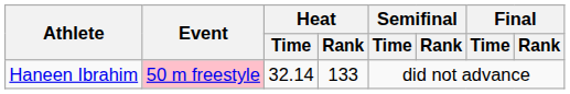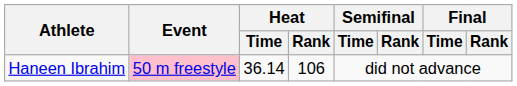Haneen Ibrahim | Heat / Time: 32.14 -> 36.14
Haneen Ibrahim | Heat / Rank: 133 -> 106
